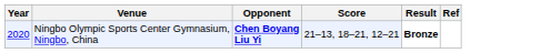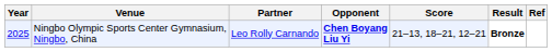+ column: Partner | Leo Rolly Carnando
Ningbo Olympic Sports Center Gymnasium, Ningbo, China | Year: 2020 -> 2025
